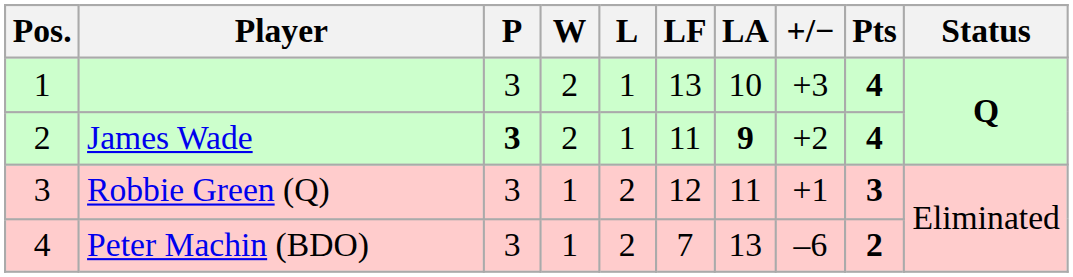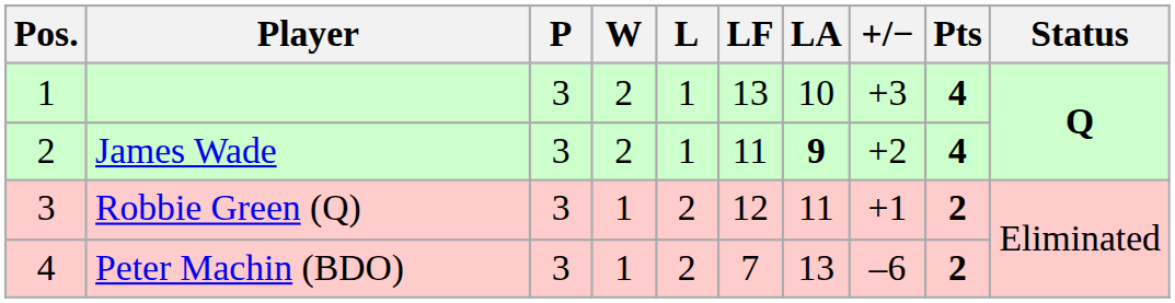James Wade | P: bold -> normal
Robbie Green (Q) | Pts: 3 -> 2
